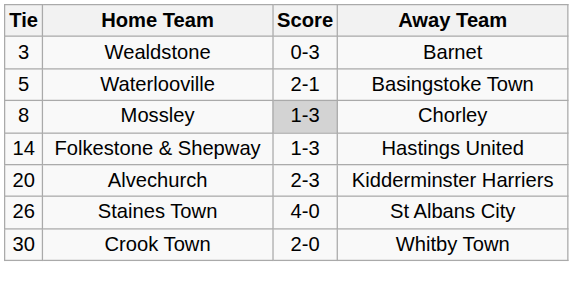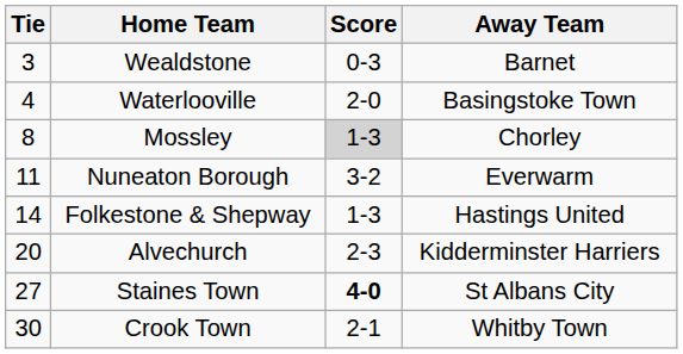Waterlooville | Tie: 5 -> 4
Waterlooville | Score: 2-1 -> 2-0
+ row: 11 | Nuneaton Borough | 3-2 | Everwarm
Staines Town | Tie: 26 -> 27
Staines Town | Score: normal -> bold
Crook Town | Score: 2-0 -> 2-1
